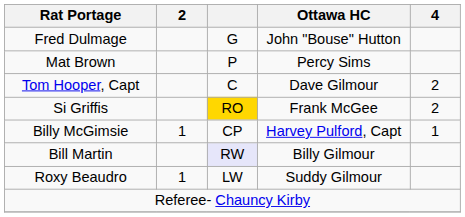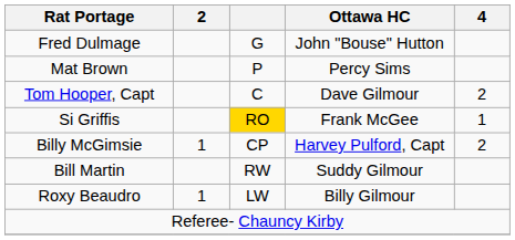Si Griffis | 4: 2 -> 1
Billy McGimsie | 4: 1 -> 2
Bill Martin | column 3: lavender background -> no background
Bill Martin | Ottawa HC: Billy Gilmour -> Suddy Gilmour
Roxy Beaudro | Ottawa HC: Suddy Gilmour -> Billy Gilmour
